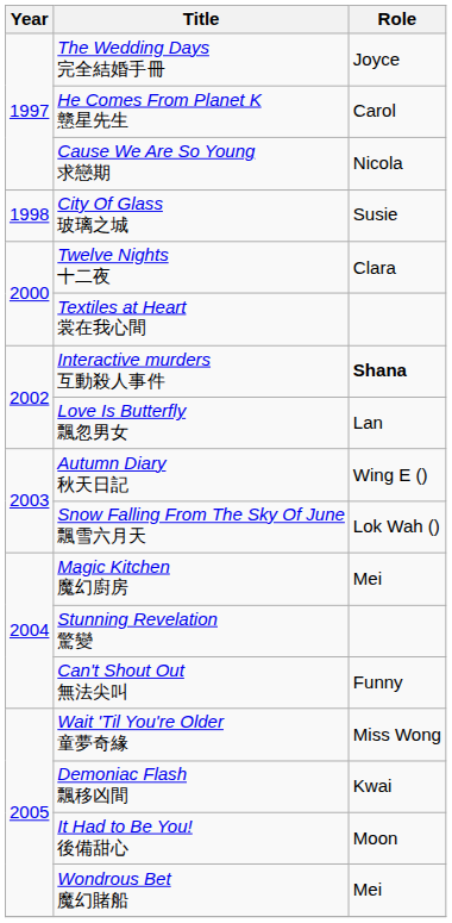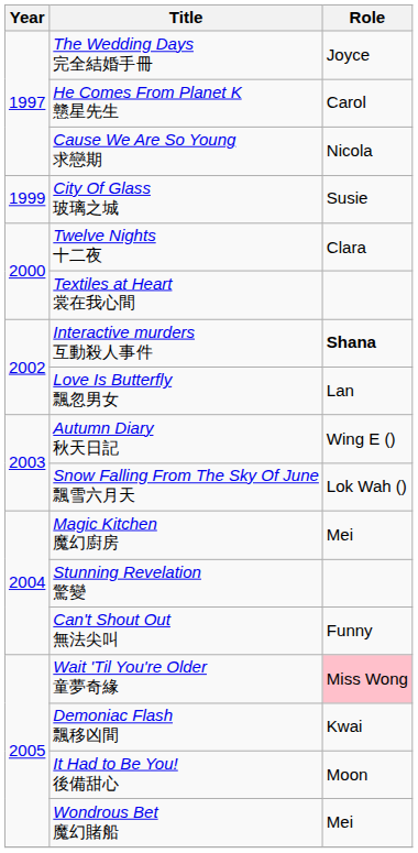City Of Glass 玻璃之城 | Year: 1998 -> 1999
Wait 'Til You're Older 童夢奇緣 | Role: no background -> pink background
